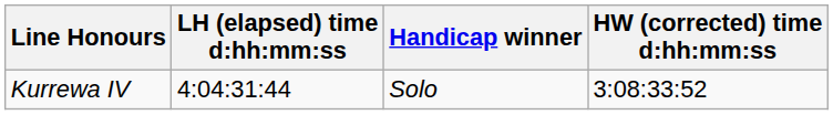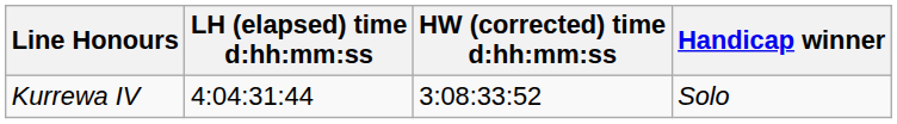columns swapped: Handicap winner <-> HW (corrected) time d:hh:mm:ss
